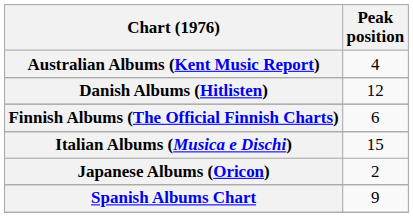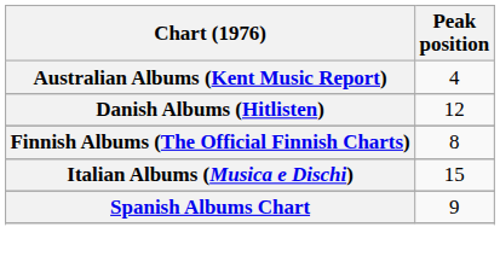Finnish Albums (The Official Finnish Charts) | Peak position: 6 -> 8
- row: Japanese Albums (Oricon) | 2
